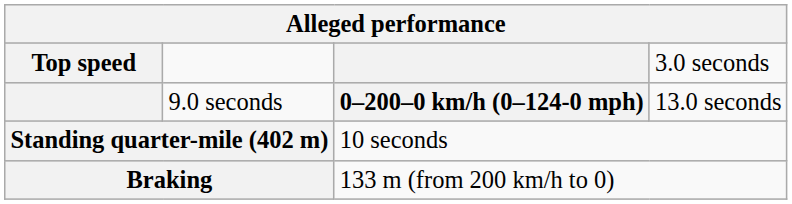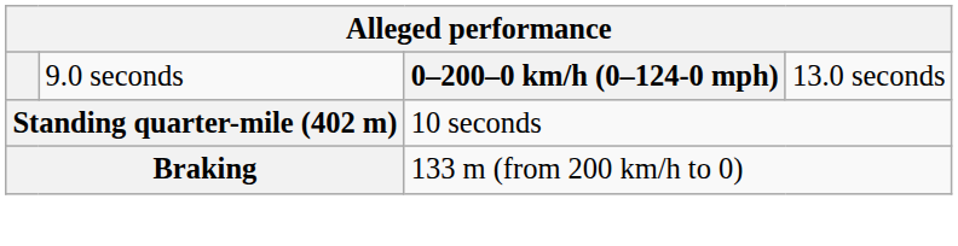- row: Top speed | 3.0 seconds
